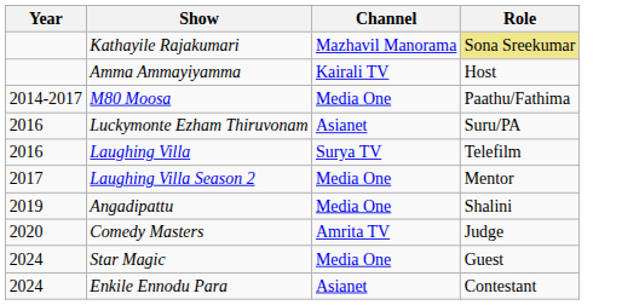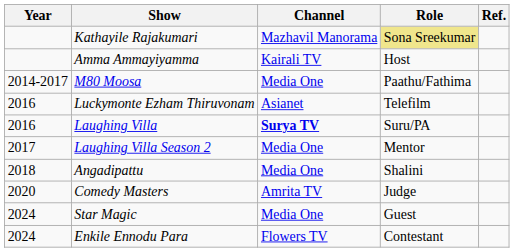+ column: Ref.
Luckymonte Ezham Thiruvonam | Role: Suru/PA -> Telefilm
Laughing Villa | Channel: normal -> bold
Laughing Villa | Role: Telefilm -> Suru/PA
Angadipattu | Year: 2019 -> 2018
Enkile Ennodu Para | Channel: Asianet -> Flowers TV
